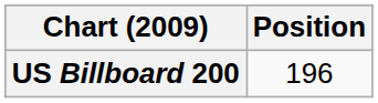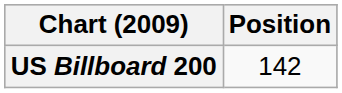US Billboard 200 | Position: 196 -> 142
